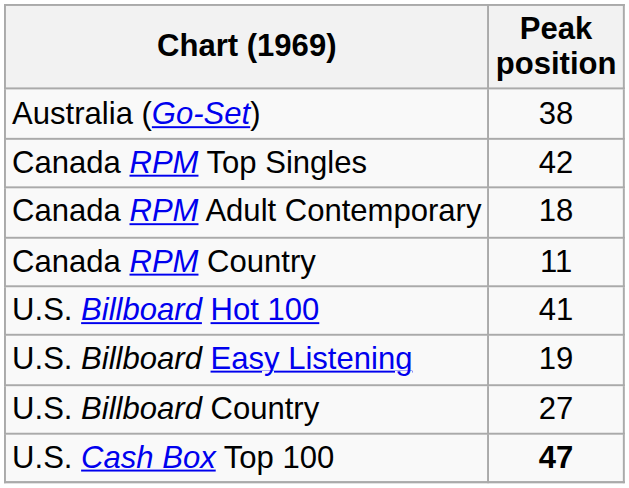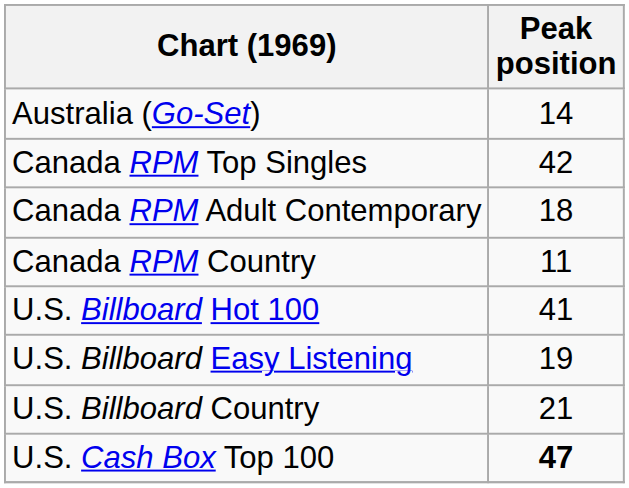Australia (Go-Set) | Peak position: 38 -> 14
U.S. Billboard Country | Peak position: 27 -> 21
